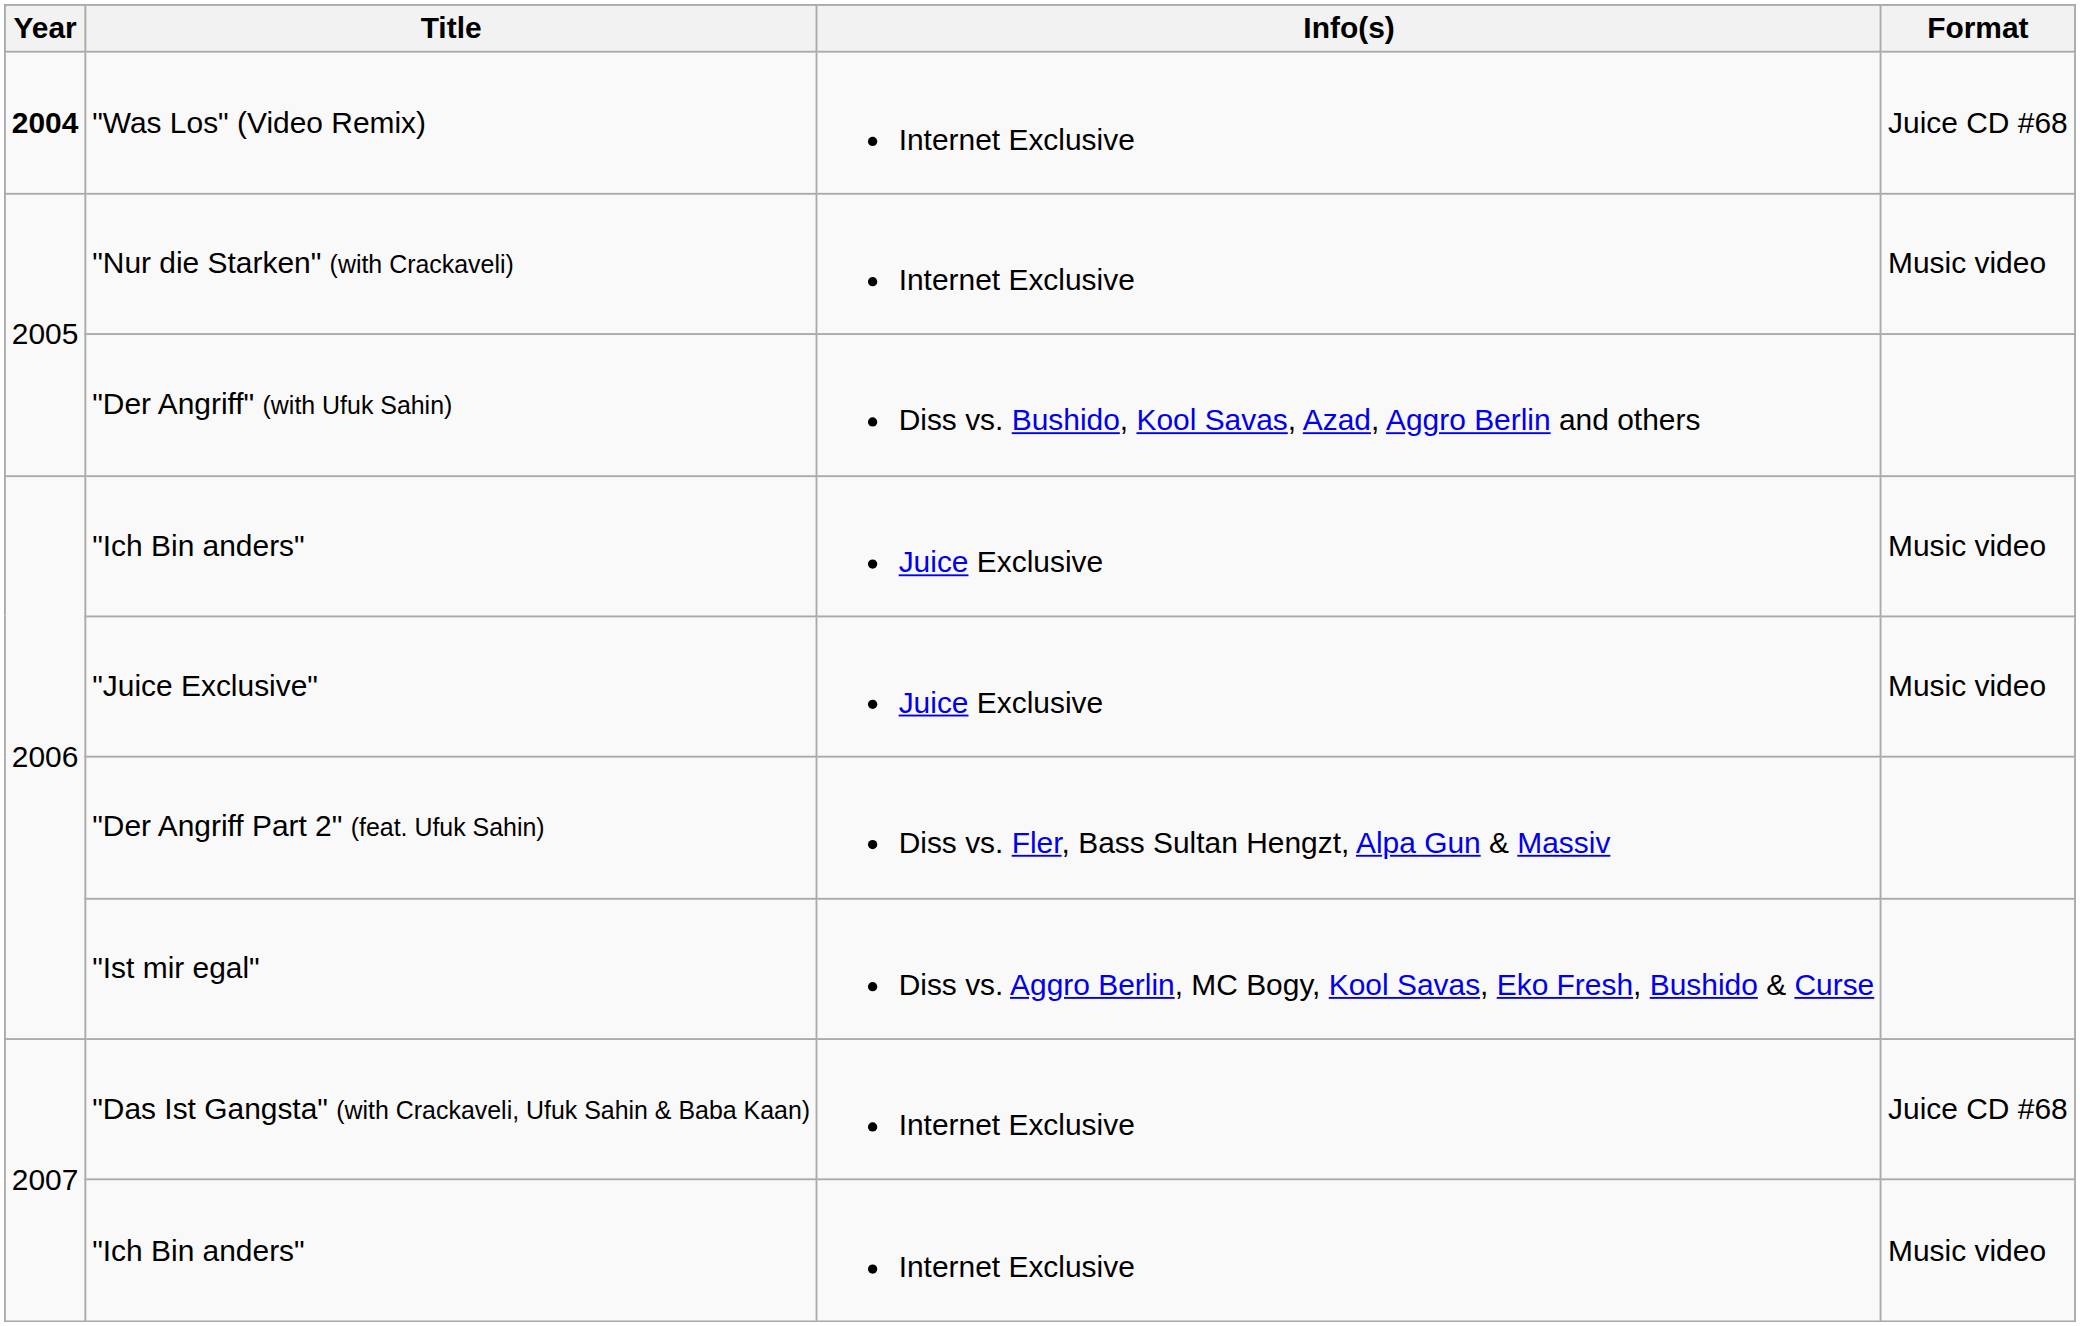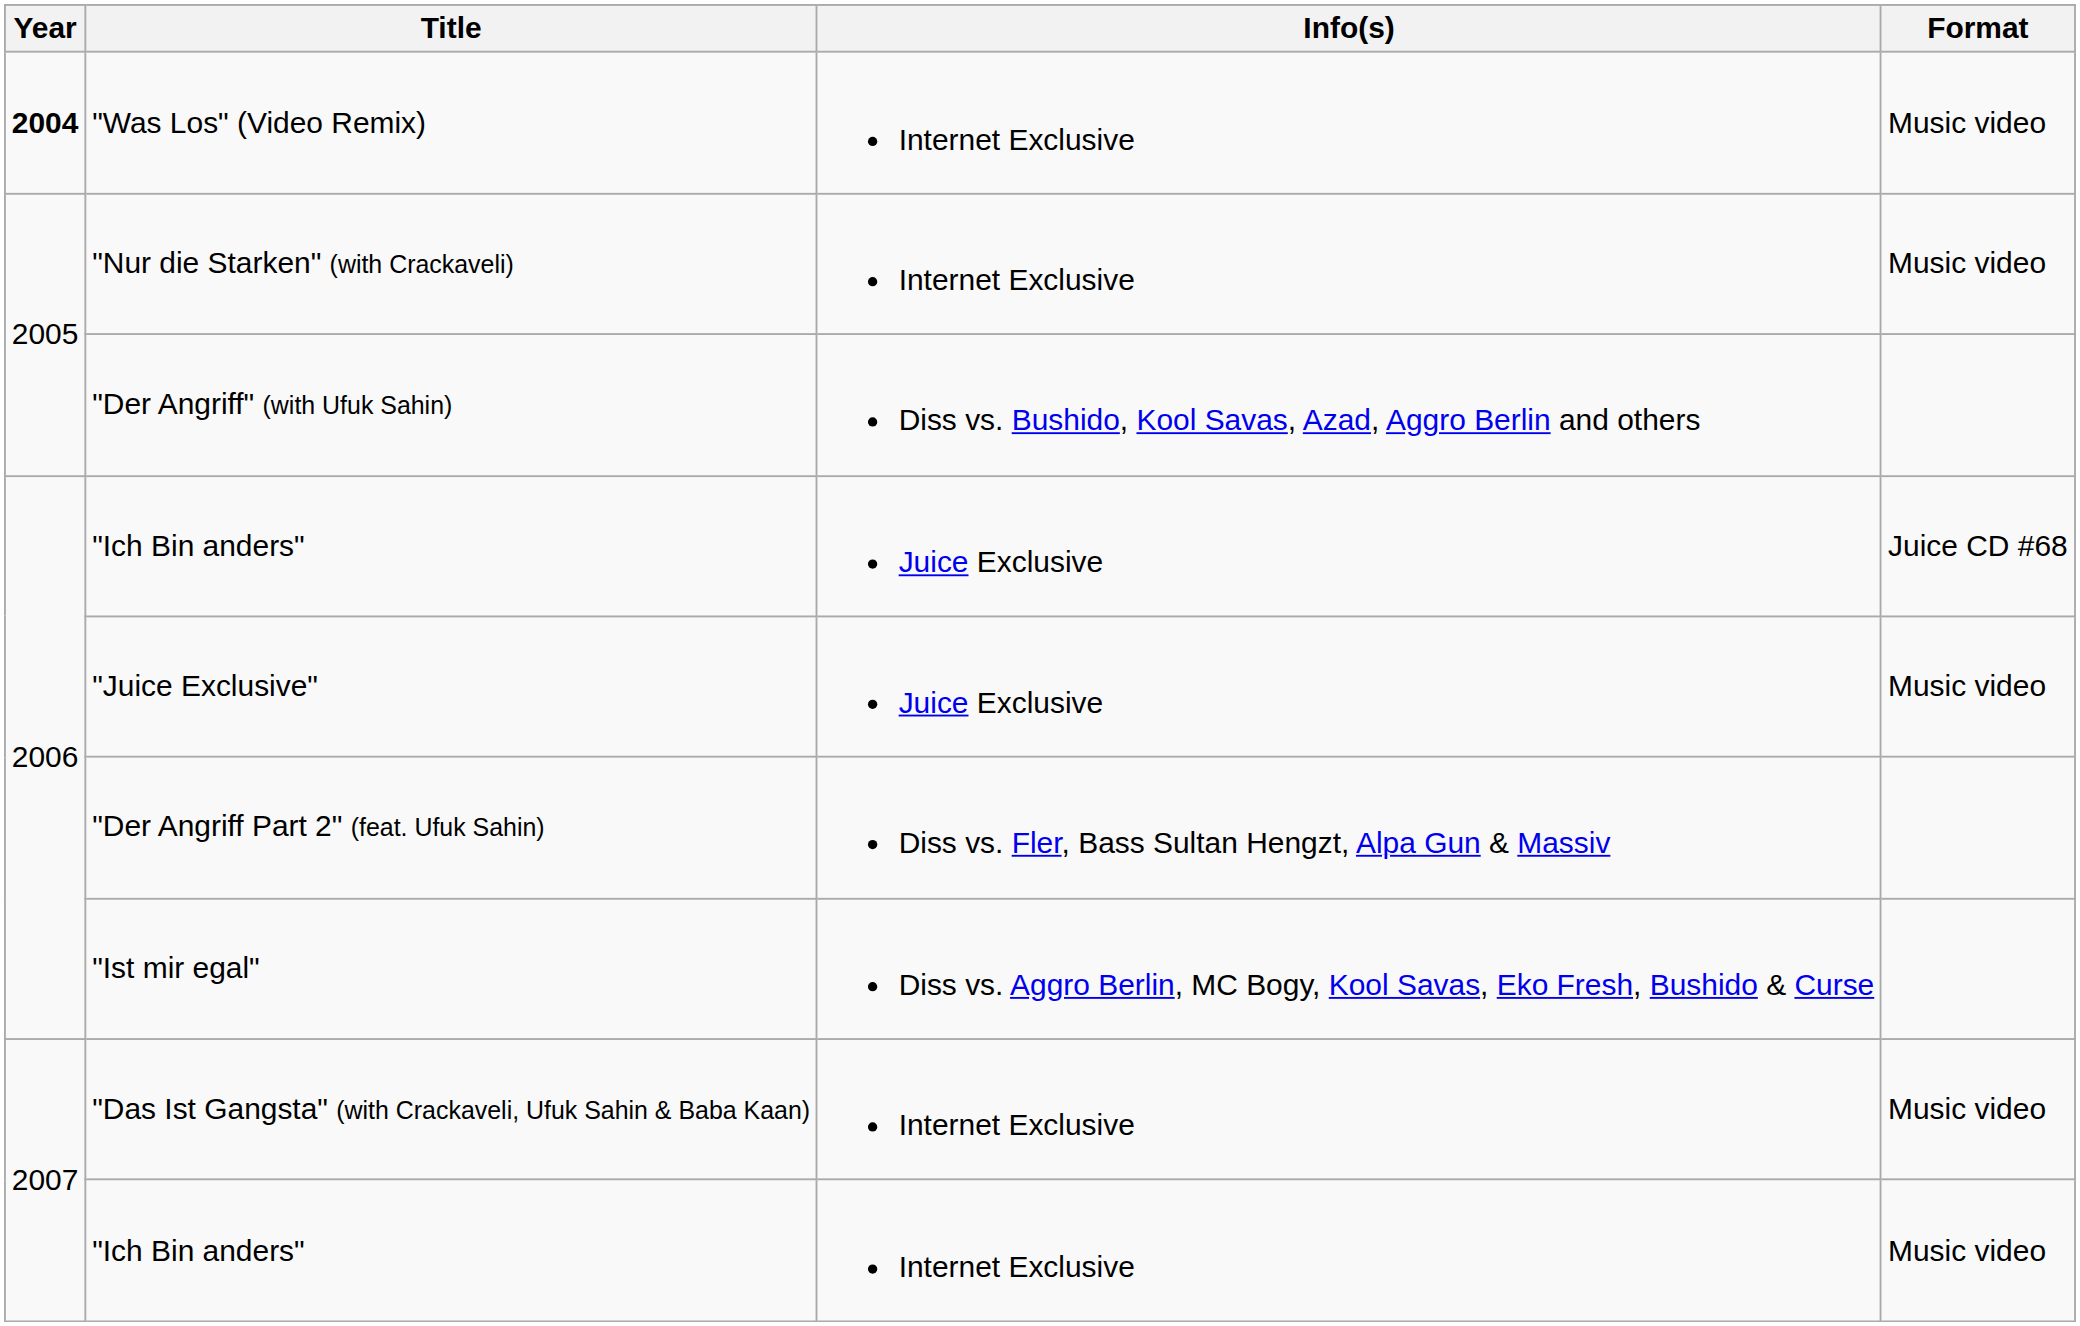"Was Los" (Video Remix) | Format: Juice CD #68 -> Music video
"Ich Bin anders" / Juice Exclusive | Format: Music video -> Juice CD #68
"Das Ist Gangsta" (with Crackaveli, Ufuk Sahin & Baba Kaan) | Format: Juice CD #68 -> Music video
